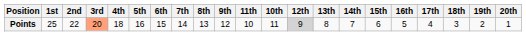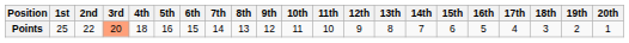columns swapped: 10th <-> 11th
Points | 12th: lightgrey background -> no background
